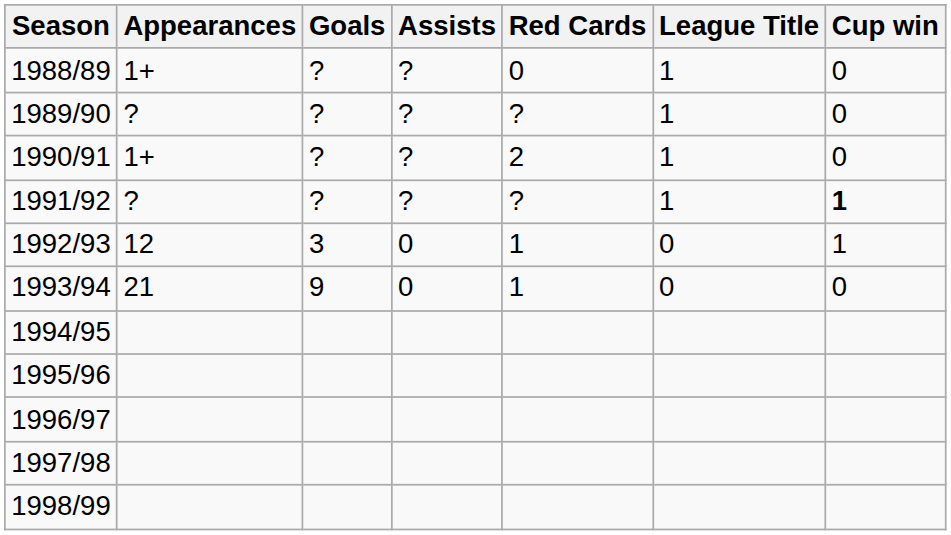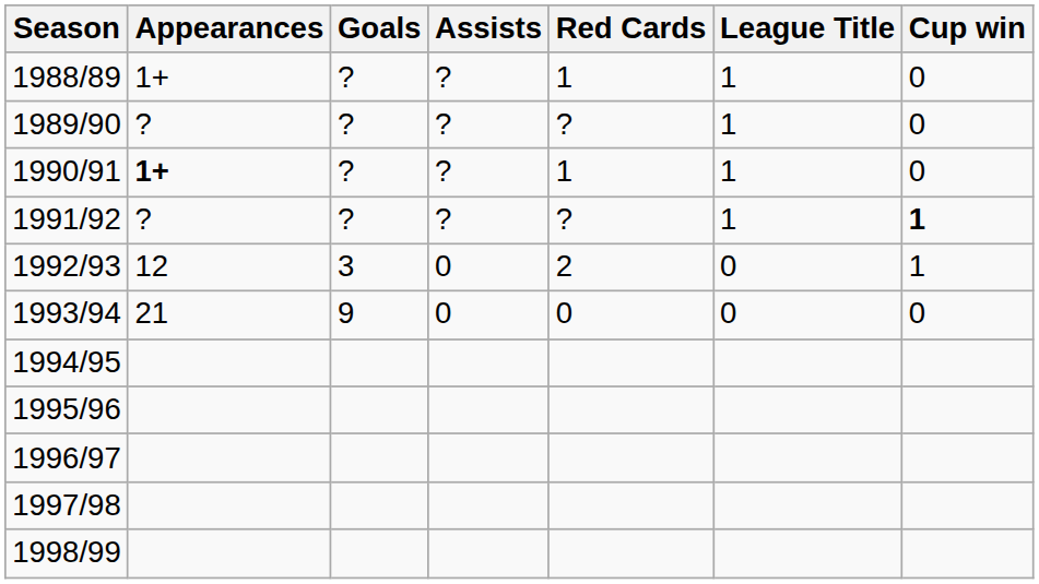1988/89 | Red Cards: 0 -> 1
1990/91 | Appearances: normal -> bold
1990/91 | Red Cards: 2 -> 1
1992/93 | Red Cards: 1 -> 2
1993/94 | Red Cards: 1 -> 0
